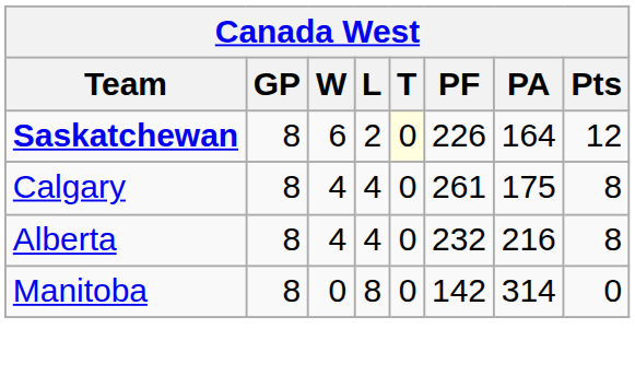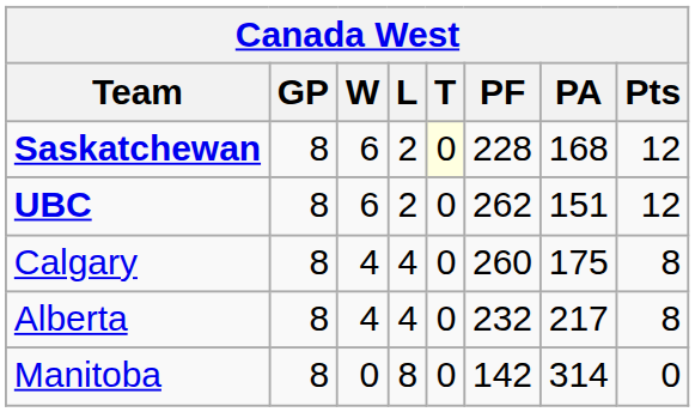Saskatchewan | PF: 226 -> 228
Saskatchewan | PA: 164 -> 168
+ row: UBC | 8 | 6 | 2 | 0 | 262 | 151 | 12
Calgary | PF: 261 -> 260
Alberta | PA: 216 -> 217
